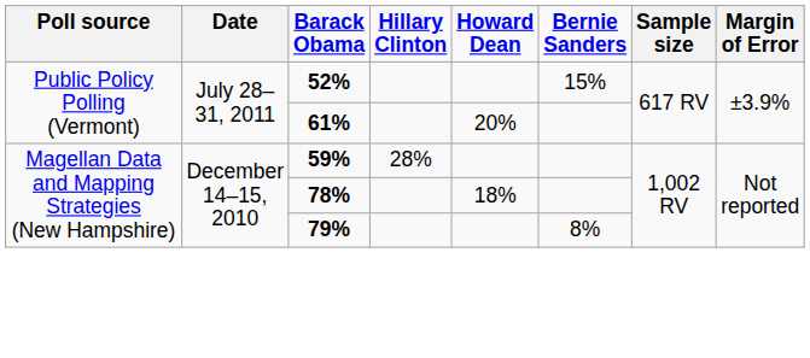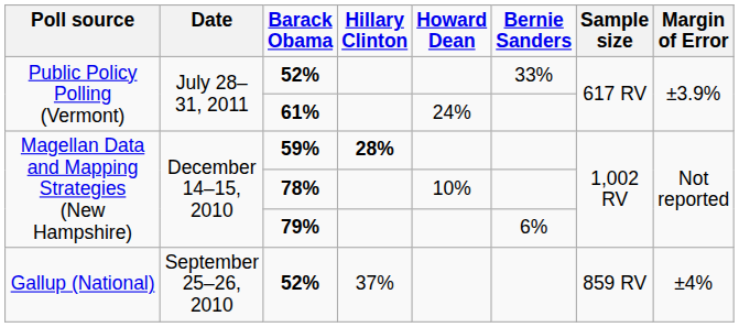Public Policy Polling (Vermont) / 52% | Bernie Sanders: 15% -> 33%
61% | Howard Dean: 20% -> 24%
59% | Hillary Clinton: normal -> bold
78% | Howard Dean: 18% -> 10%
79% | Bernie Sanders: 8% -> 6%
+ row: Gallup (National) | September 25–26, 2010 | 52% | 37% | 859 RV | ±4%
